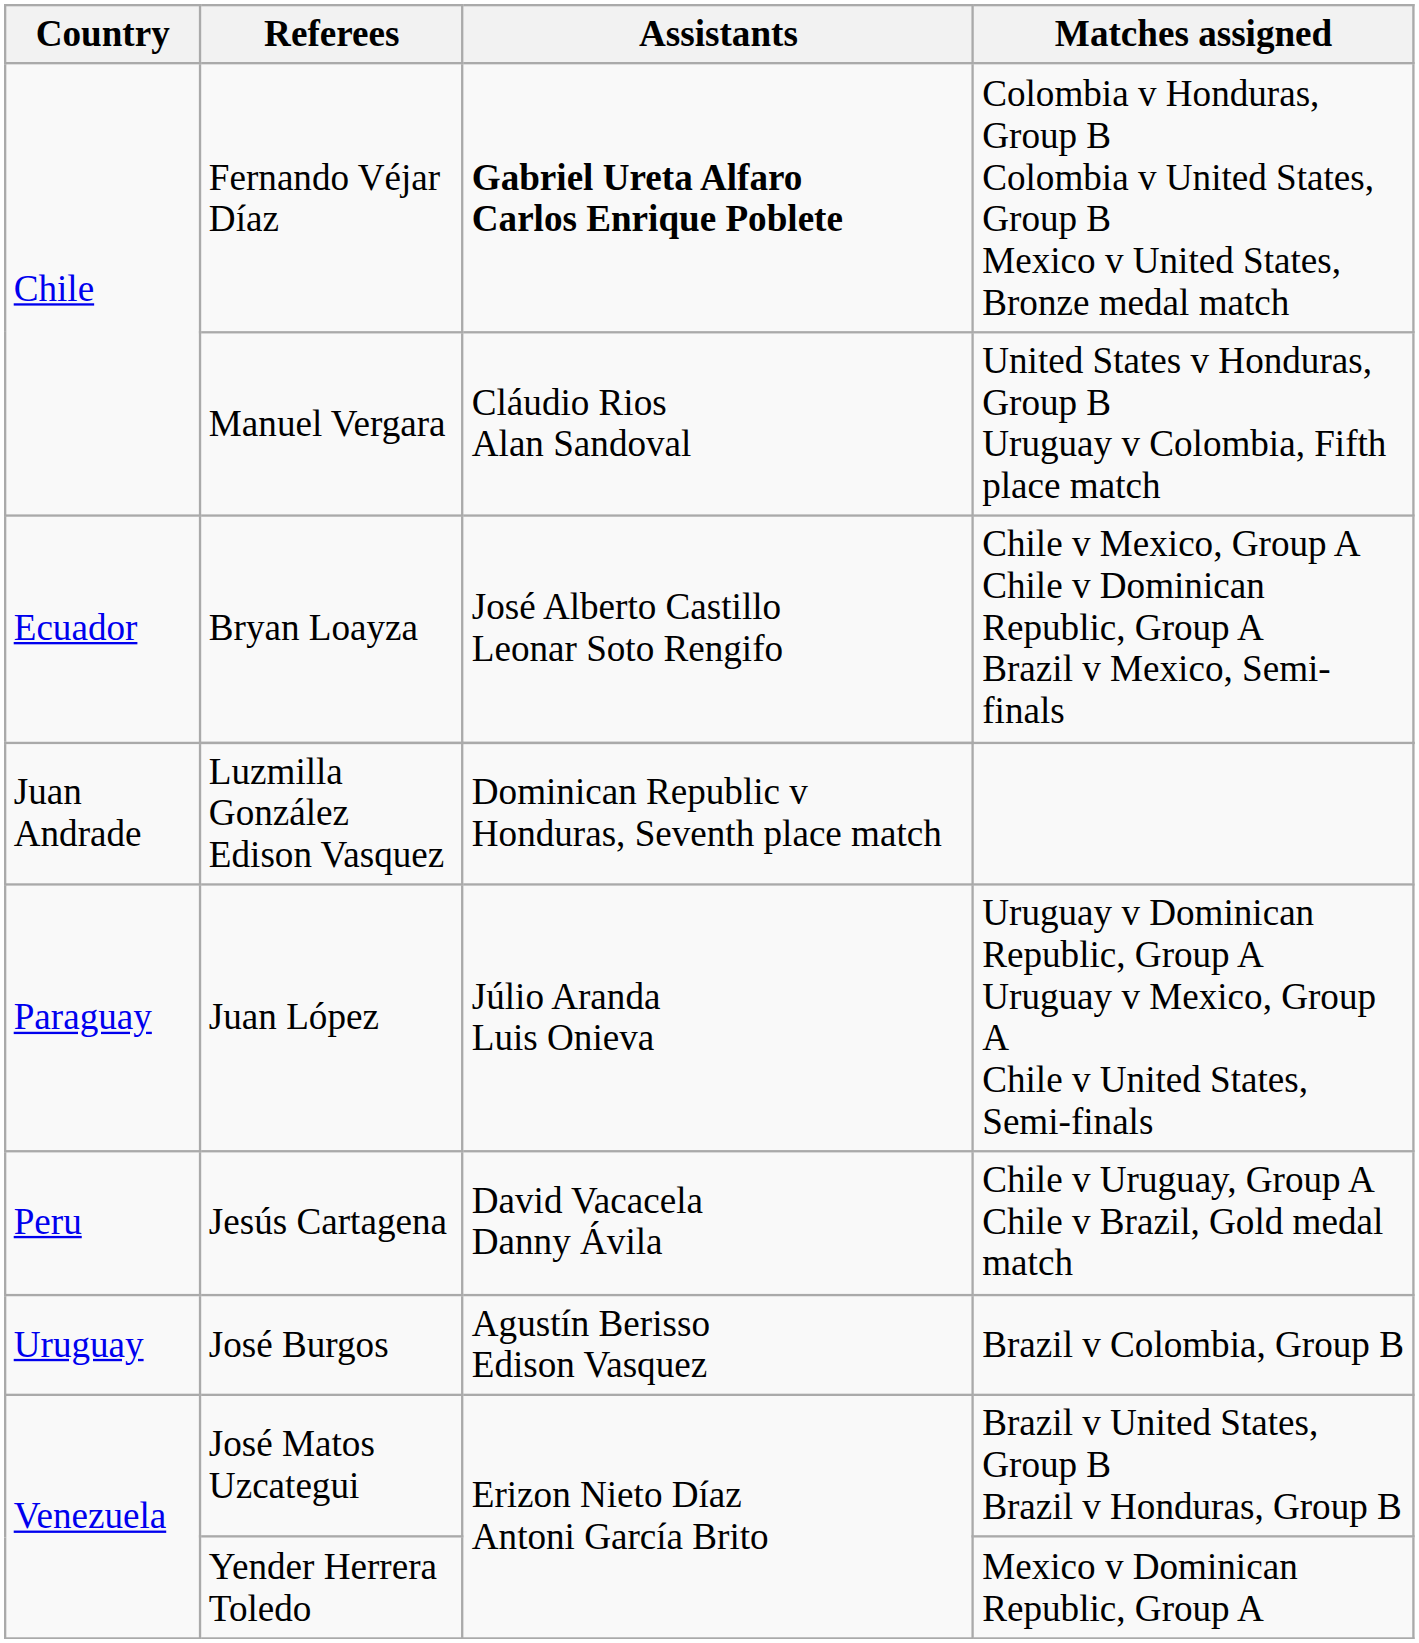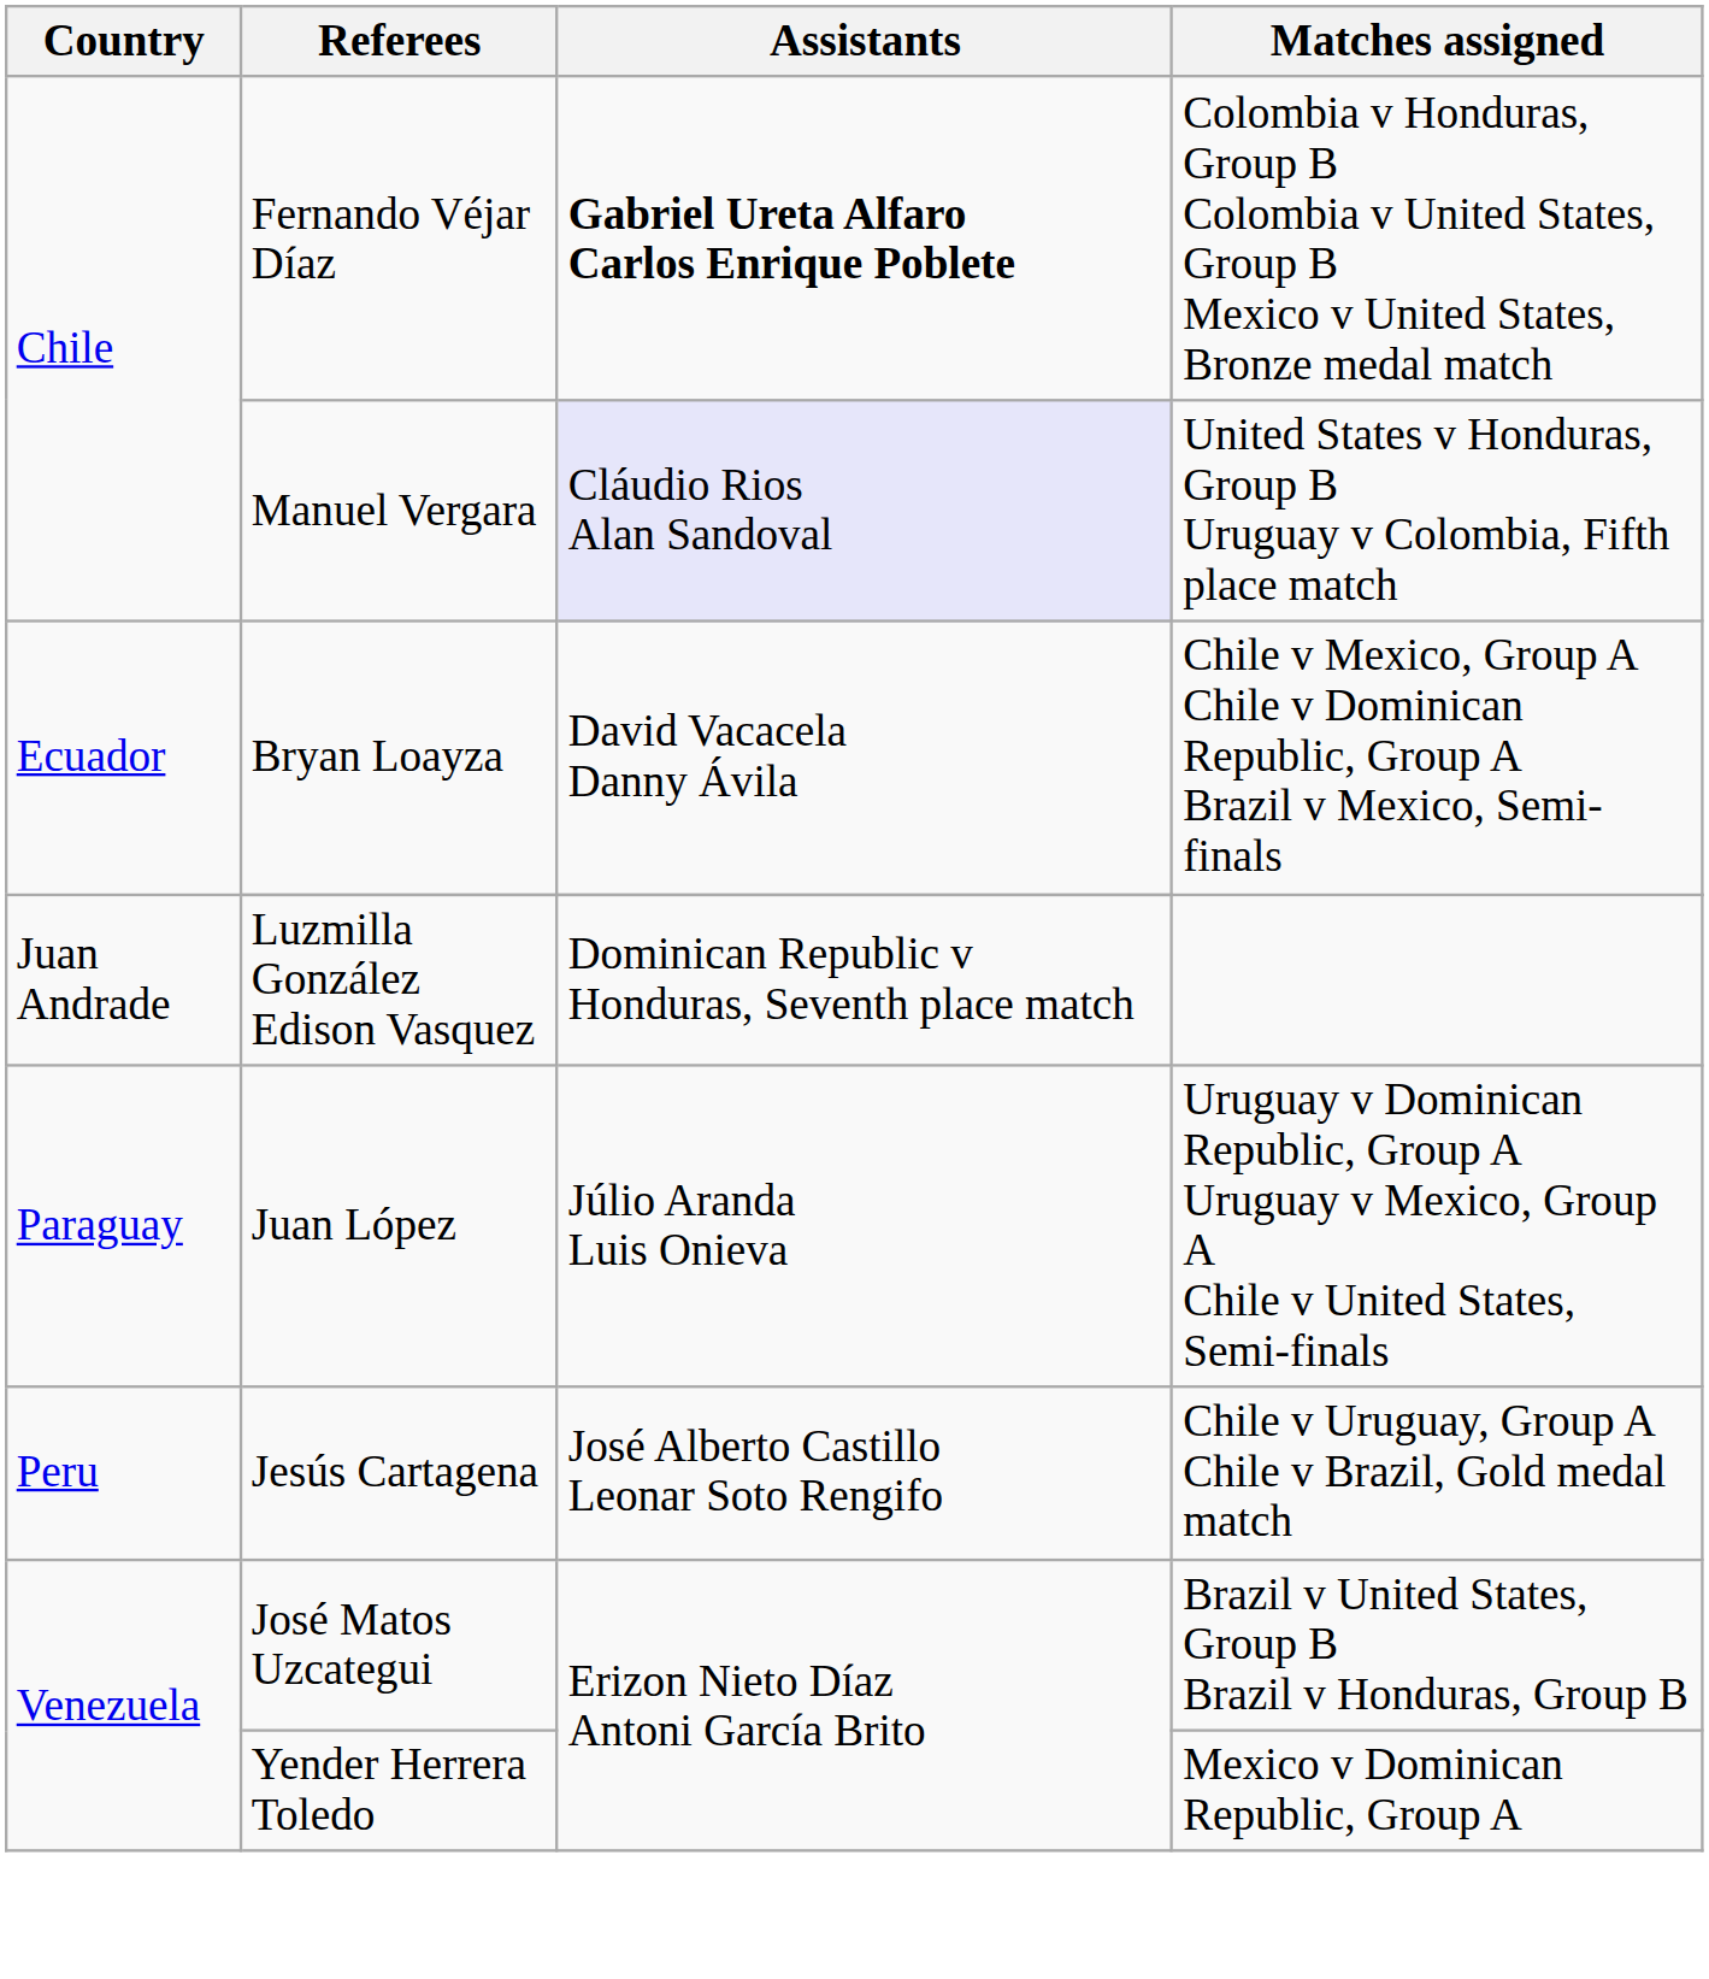Manuel Vergara | Assistants: no background -> lavender background
Bryan Loayza | Assistants: José Alberto Castillo Leonar Soto Rengifo -> David Vacacela Danny Ávila
Jesús Cartagena | Assistants: David Vacacela Danny Ávila -> José Alberto Castillo Leonar Soto Rengifo
- row: Uruguay | José Burgos | Agustín Berisso Edison Vasquez | Brazil v Colombia, Group B
